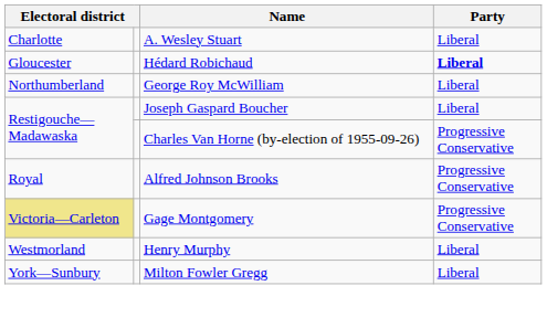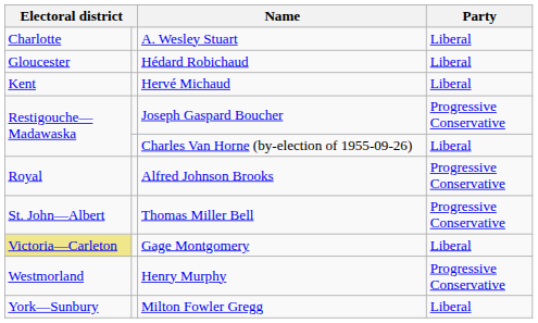Hédard Robichaud | Party: bold -> normal
+ row: Kent | Hervé Michaud | Liberal
- row: Northumberland | George Roy McWilliam | Liberal
Joseph Gaspard Boucher | Party: Liberal -> Progressive Conservative
Charles Van Horne (by-election of 1955-09-26) | Party: Progressive Conservative -> Liberal
+ row: St. John—Albert | Thomas Miller Bell | Progressive Conservative
Gage Montgomery | Party: Progressive Conservative -> Liberal
Henry Murphy | Party: Liberal -> Progressive Conservative
